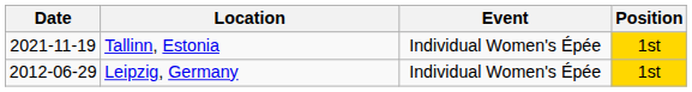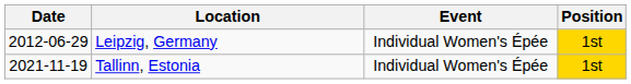rows swapped: Leipzig, Germany <-> Tallinn, Estonia
